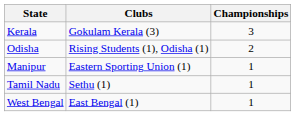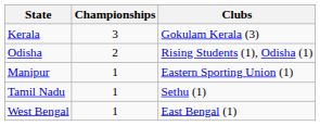columns swapped: Championships <-> Clubs
